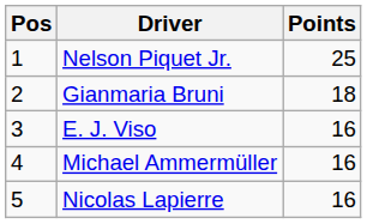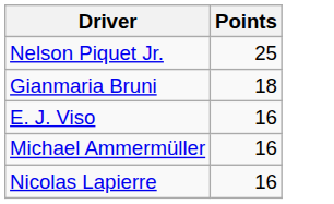- column: Pos | 1 | 2 | 3 | 4 | 5
